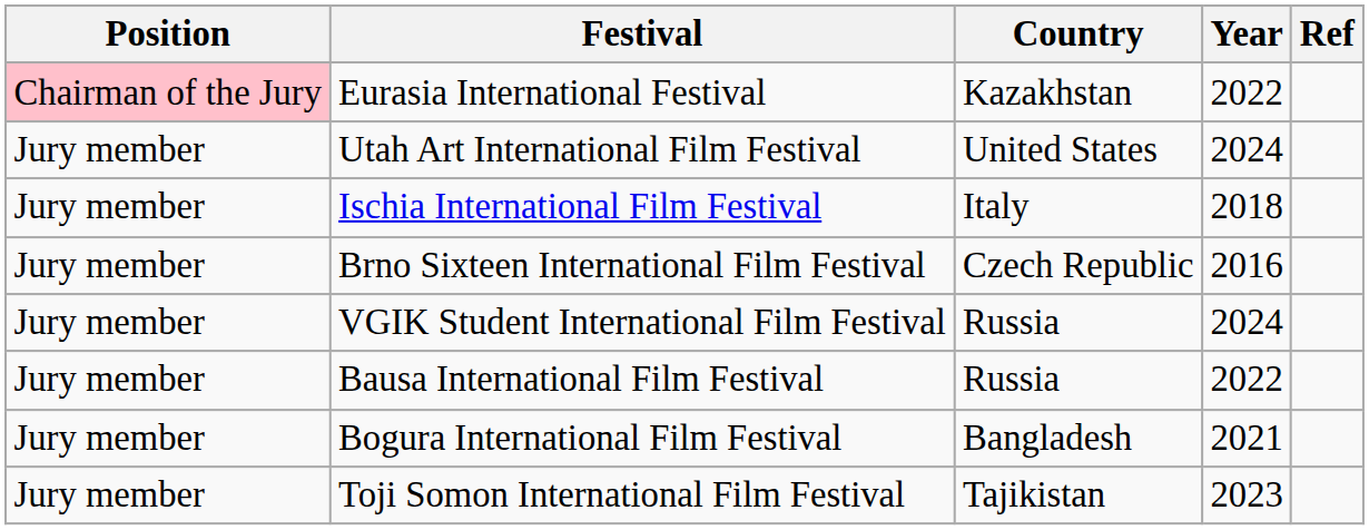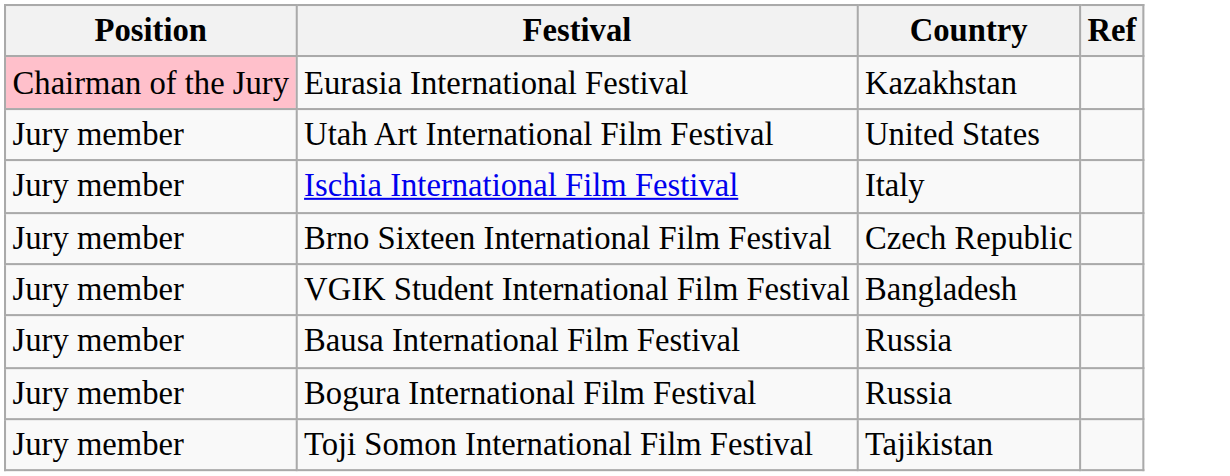- column: Year | 2022 | 2024 | 2018 | 2016 | 2024 | 2022 | 2021 | 2023
VGIK Student International Film Festival | Country: Russia -> Bangladesh
Bogura International Film Festival | Country: Bangladesh -> Russia
